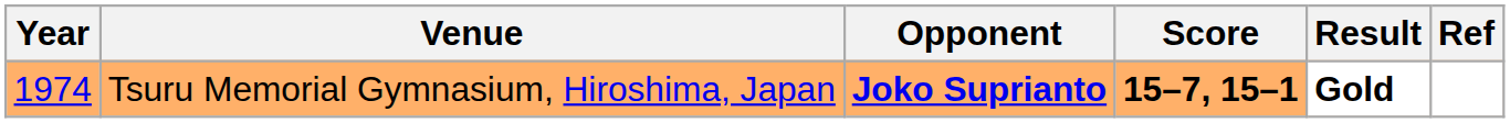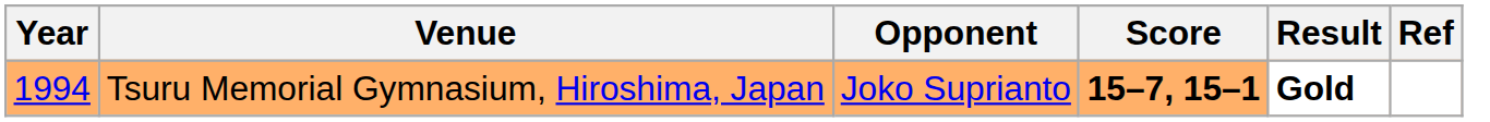Tsuru Memorial Gymnasium, Hiroshima, Japan | Year: 1974 -> 1994
Tsuru Memorial Gymnasium, Hiroshima, Japan | Opponent: bold -> normal
